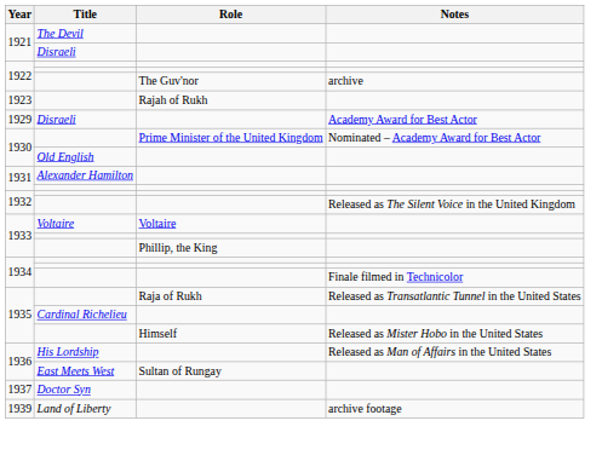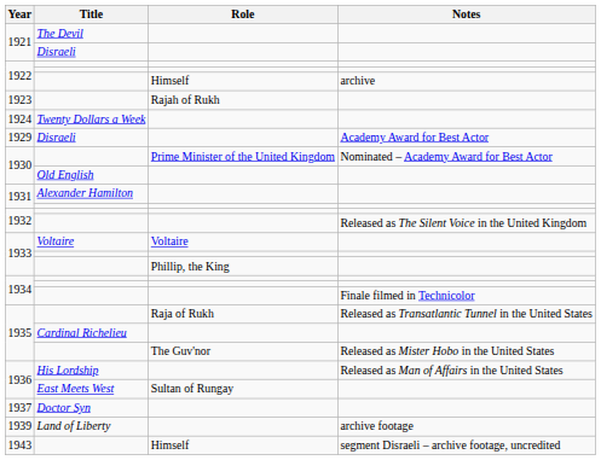1922 / archive | Role: The Guv'nor -> Himself
+ row: 1924 | Twenty Dollars a Week
1935 / Released as Mister Hobo in the United States | Role: Himself -> The Guv'nor
+ row: 1943 | Himself | segment Disraeli – archive footage, uncredited
